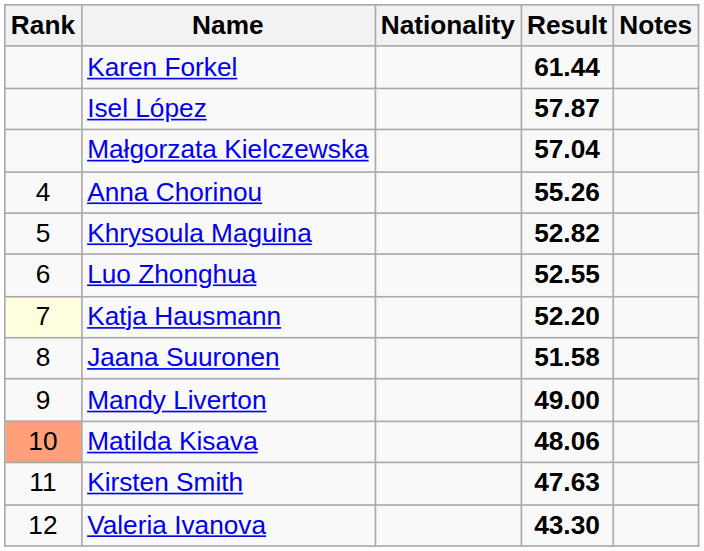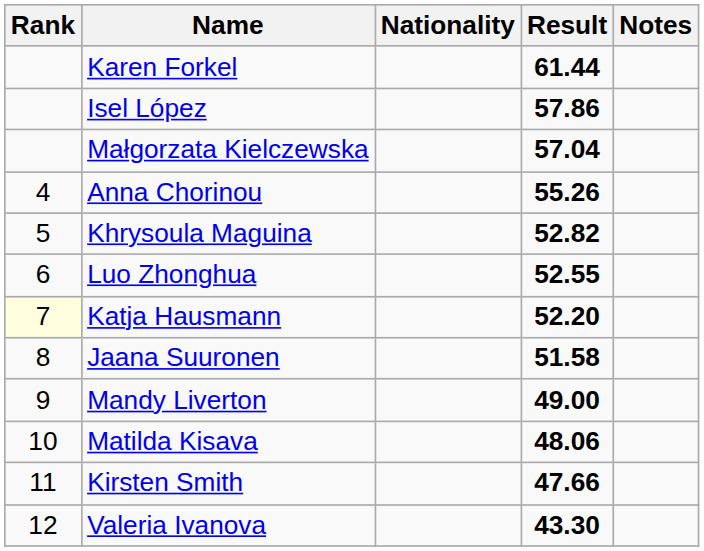Isel López | Result: 57.87 -> 57.86
Matilda Kisava | Rank: lightsalmon background -> no background
Kirsten Smith | Result: 47.63 -> 47.66
